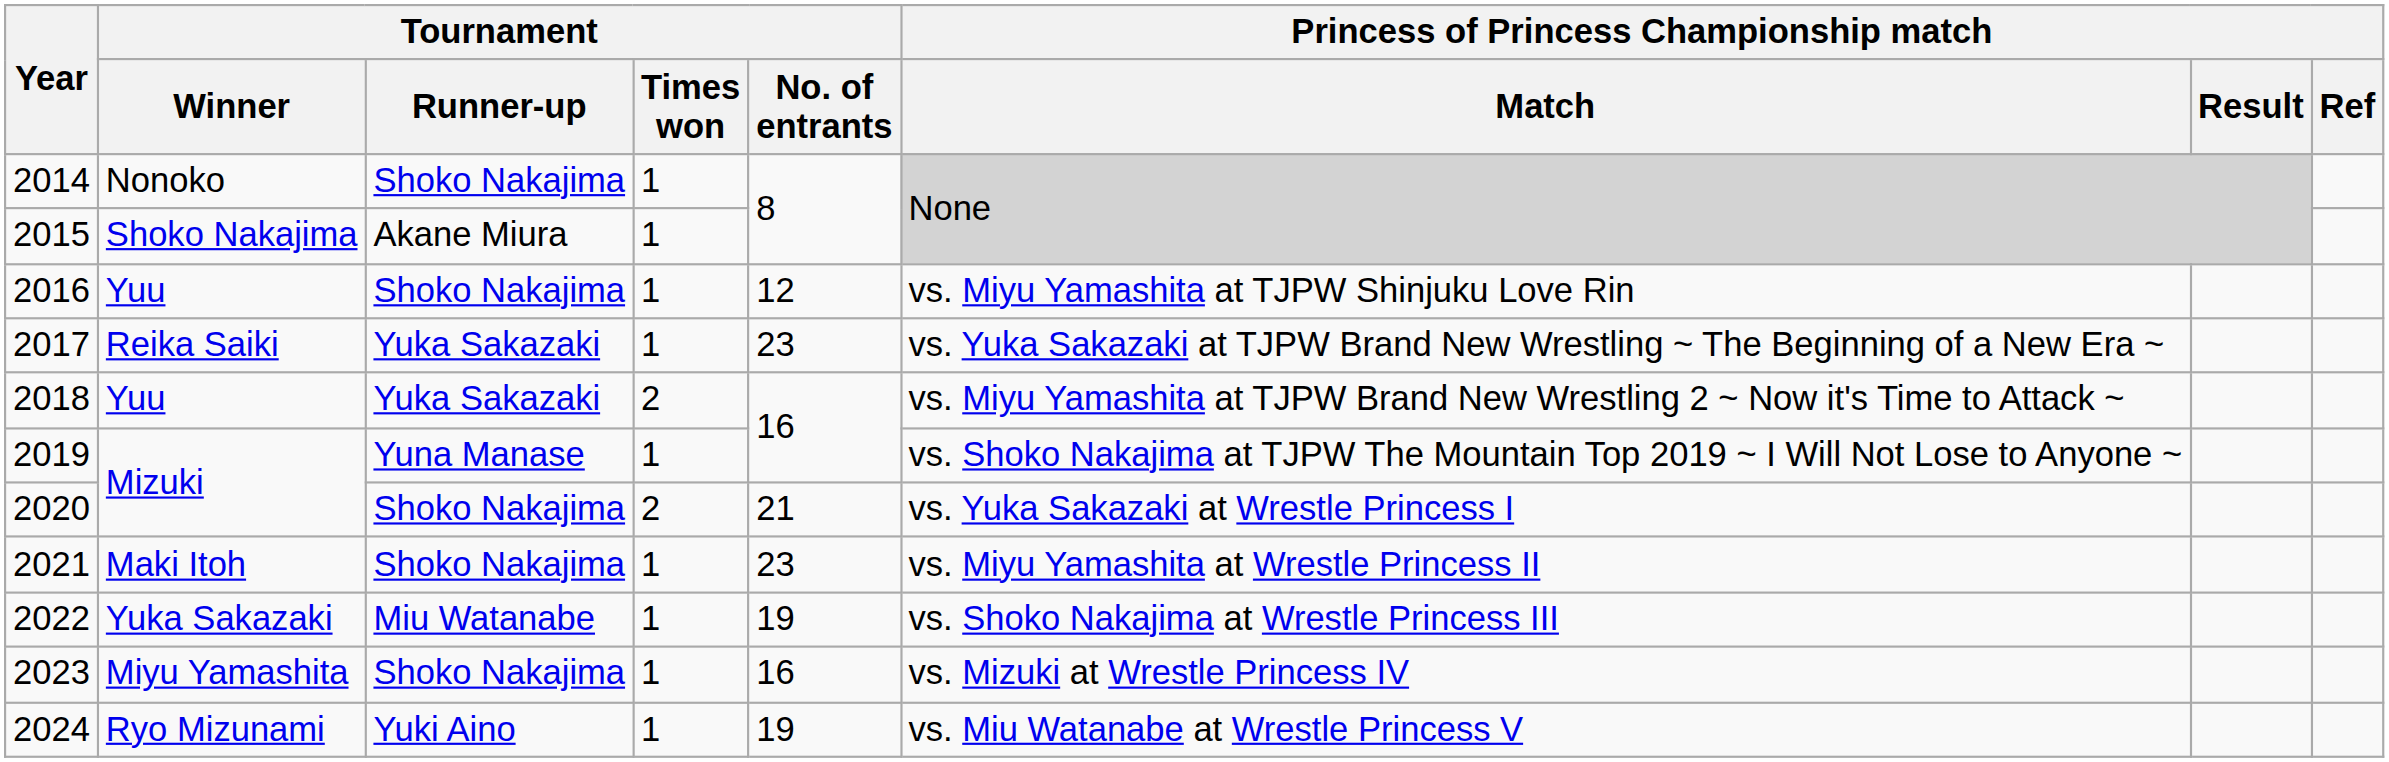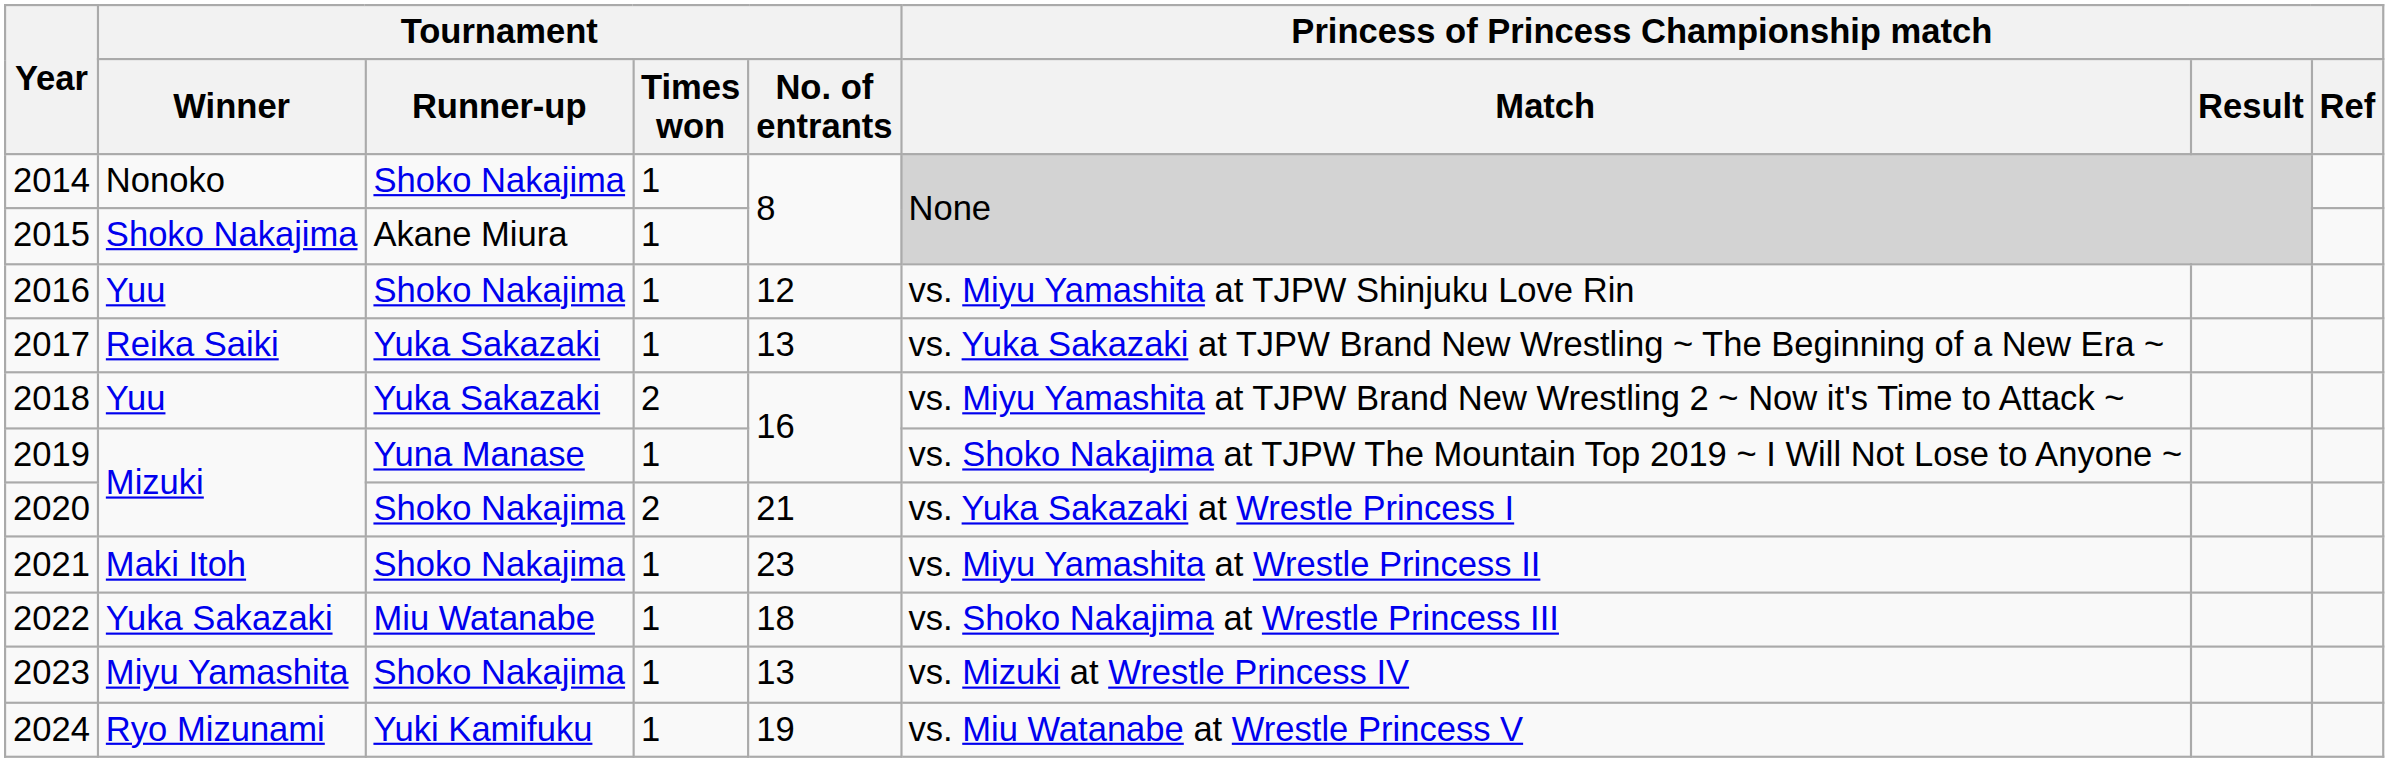2017 | Tournament / No. of entrants: 23 -> 13
2022 | Tournament / No. of entrants: 19 -> 18
2023 | Tournament / No. of entrants: 16 -> 13
2024 | Tournament / Runner-up: Yuki Aino -> Yuki Kamifuku
